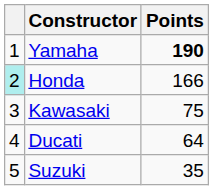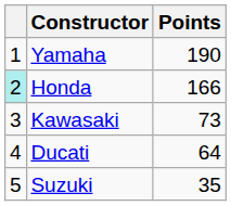Yamaha | Points: bold -> normal
Kawasaki | Points: 75 -> 73
